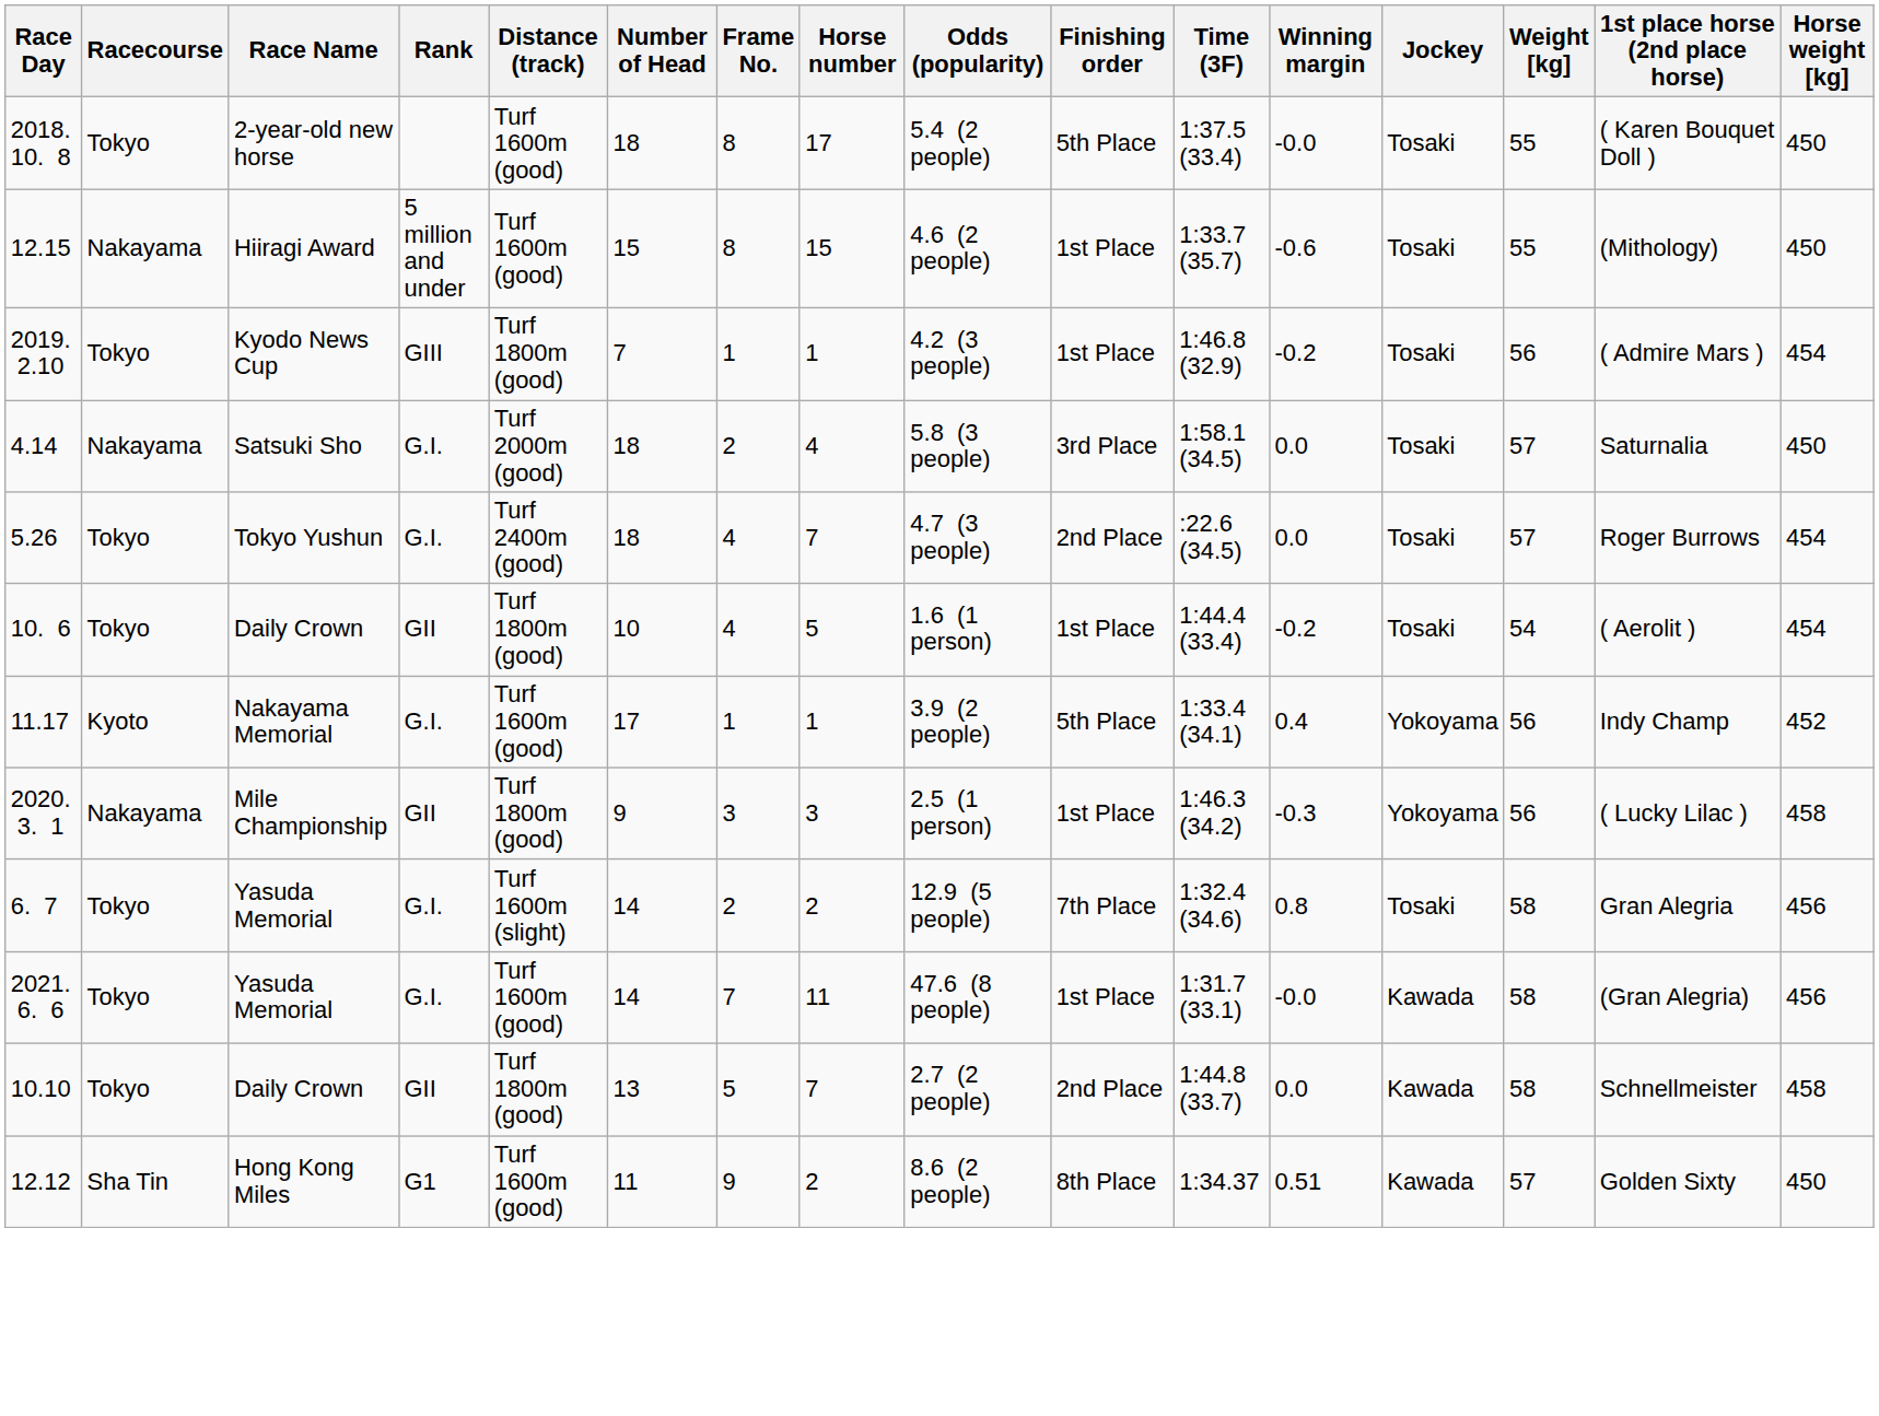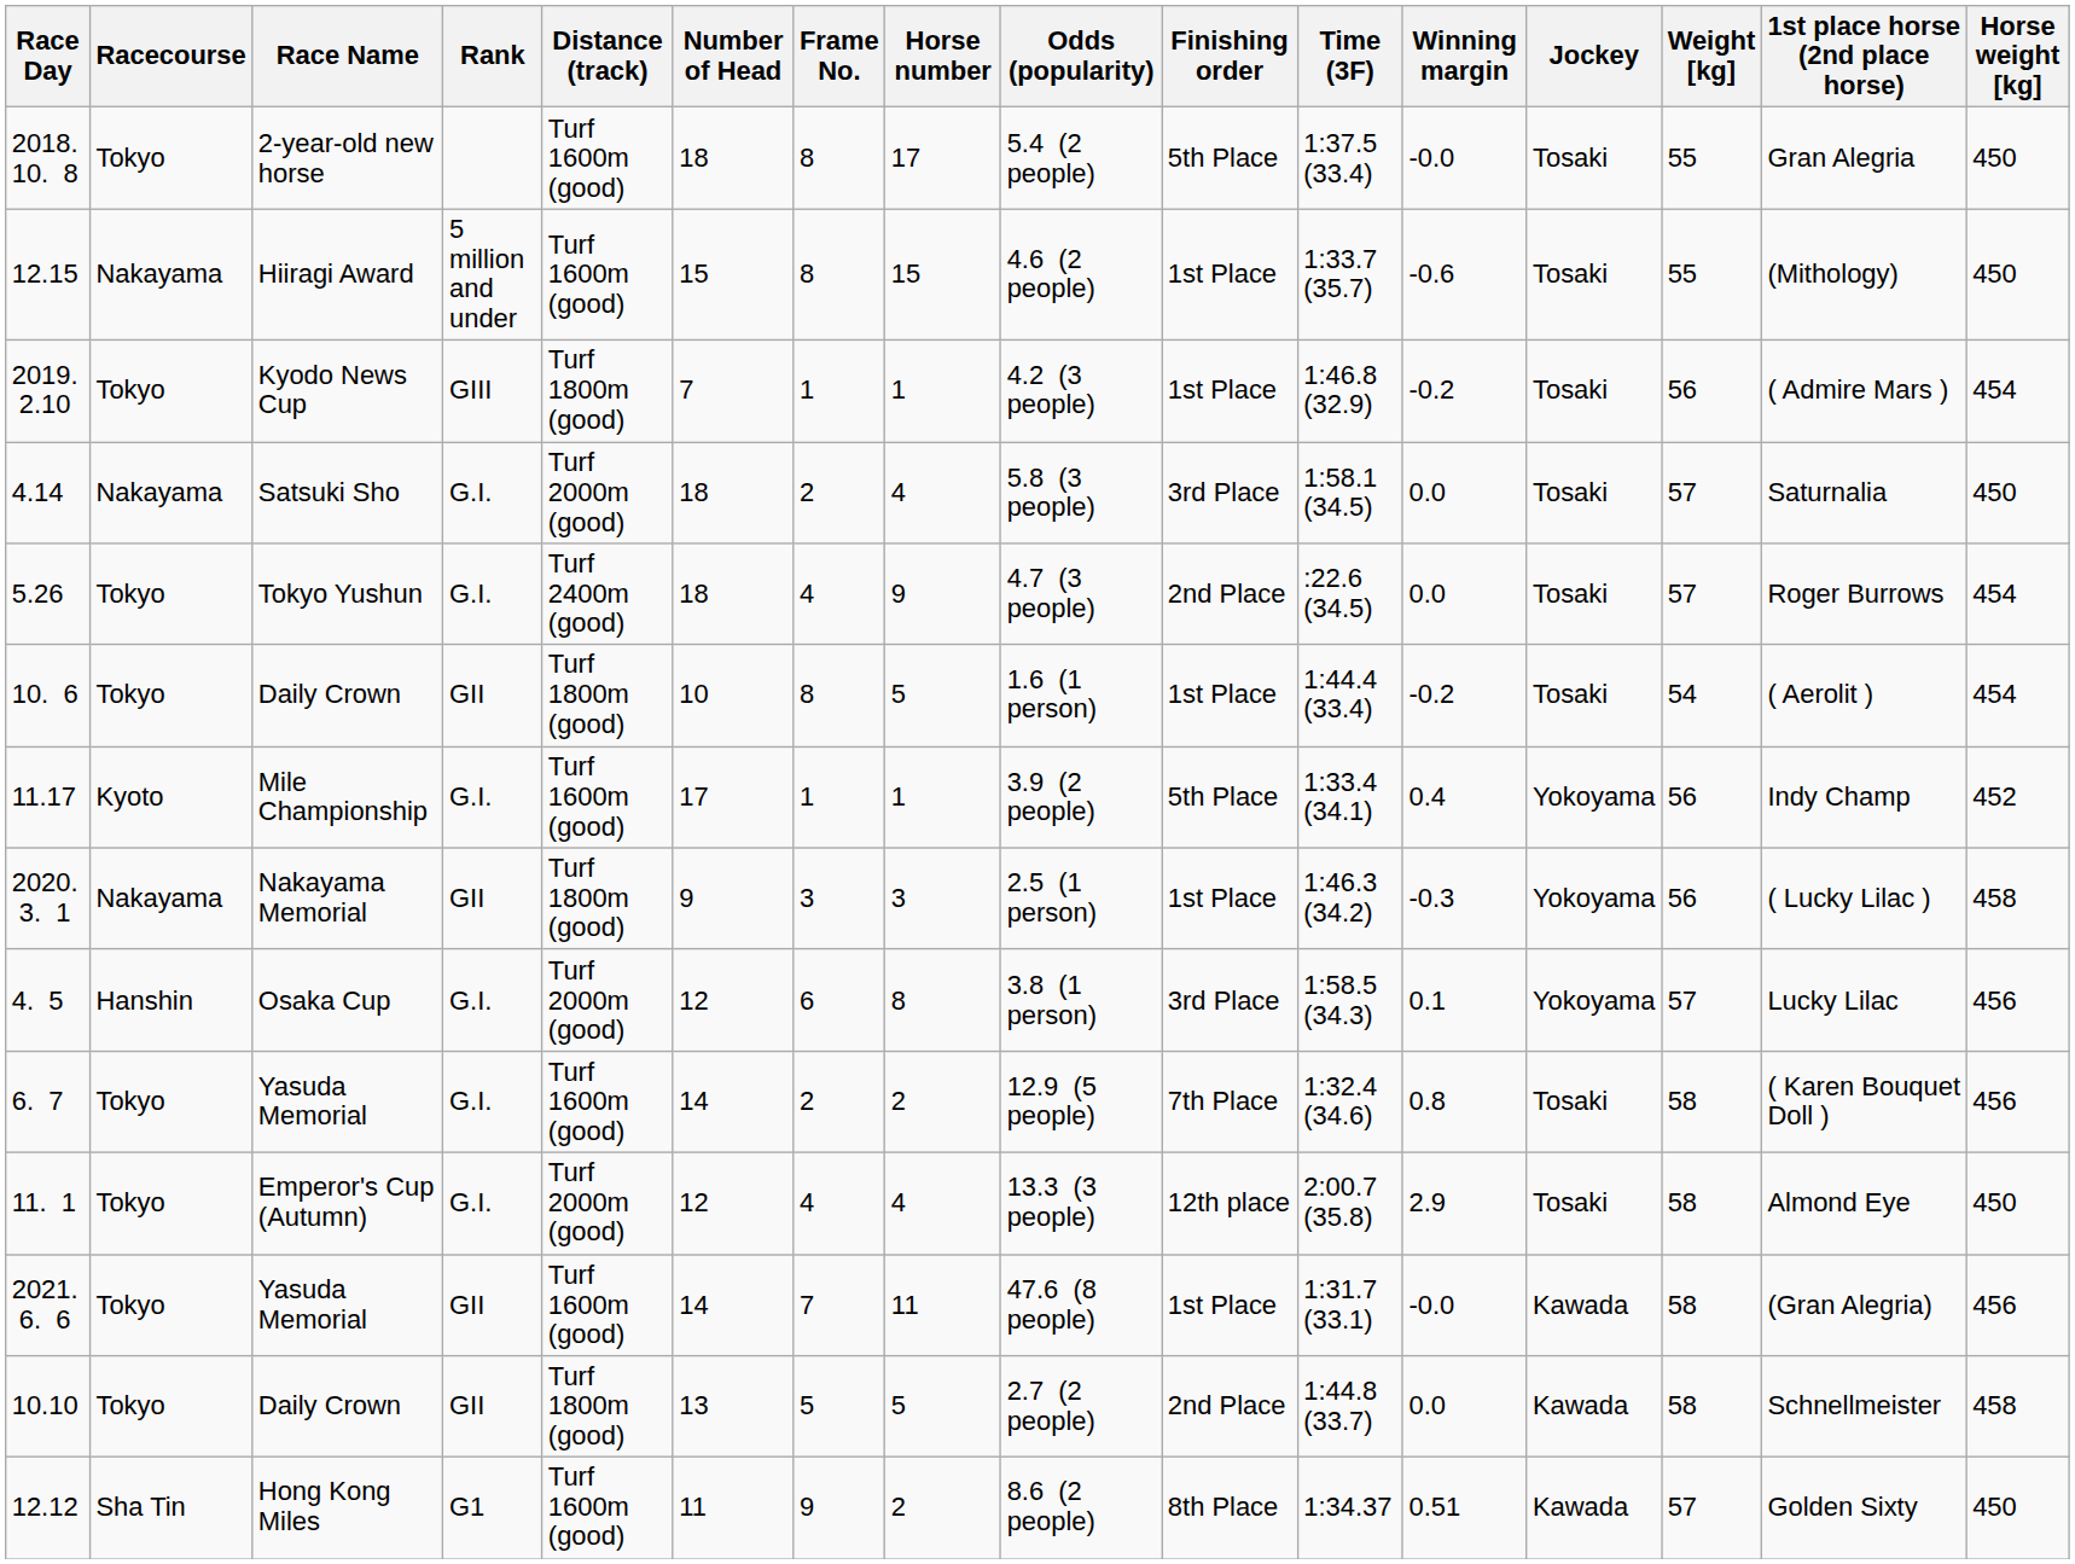2018. 10. 8 | 1st place horse (2nd place horse): ( Karen Bouquet Doll ) -> Gran Alegria
5.26 | Horse number: 7 -> 9
10. 6 | Frame No.: 4 -> 8
11.17 | Race Name: Nakayama Memorial -> Mile Championship
2020. 3. 1 | Race Name: Mile Championship -> Nakayama Memorial
+ row: 4. 5 | Hanshin | Osaka Cup | G.I. | Turf 2000m (good) | 12 | 6 | 8 | 3.8 (1 person) | 3rd Place | 1:58.5 (34.3) | 0.1 | Yokoyama | 57 | Lucky Lilac | 456
6. 7 | Distance (track): Turf 1600m (slight) -> Turf 1600m (good)
6. 7 | 1st place horse (2nd place horse): Gran Alegria -> ( Karen Bouquet Doll )
+ row: 11. 1 | Tokyo | Emperor's Cup (Autumn) | G.I. | Turf 2000m (good) | 12 | 4 | 4 | 13.3 (3 people) | 12th place | 2:00.7 (35.8) | 2.9 | Tosaki | 58 | Almond Eye | 450
2021. 6. 6 | Rank: G.I. -> GII
10.10 | Horse number: 7 -> 5
